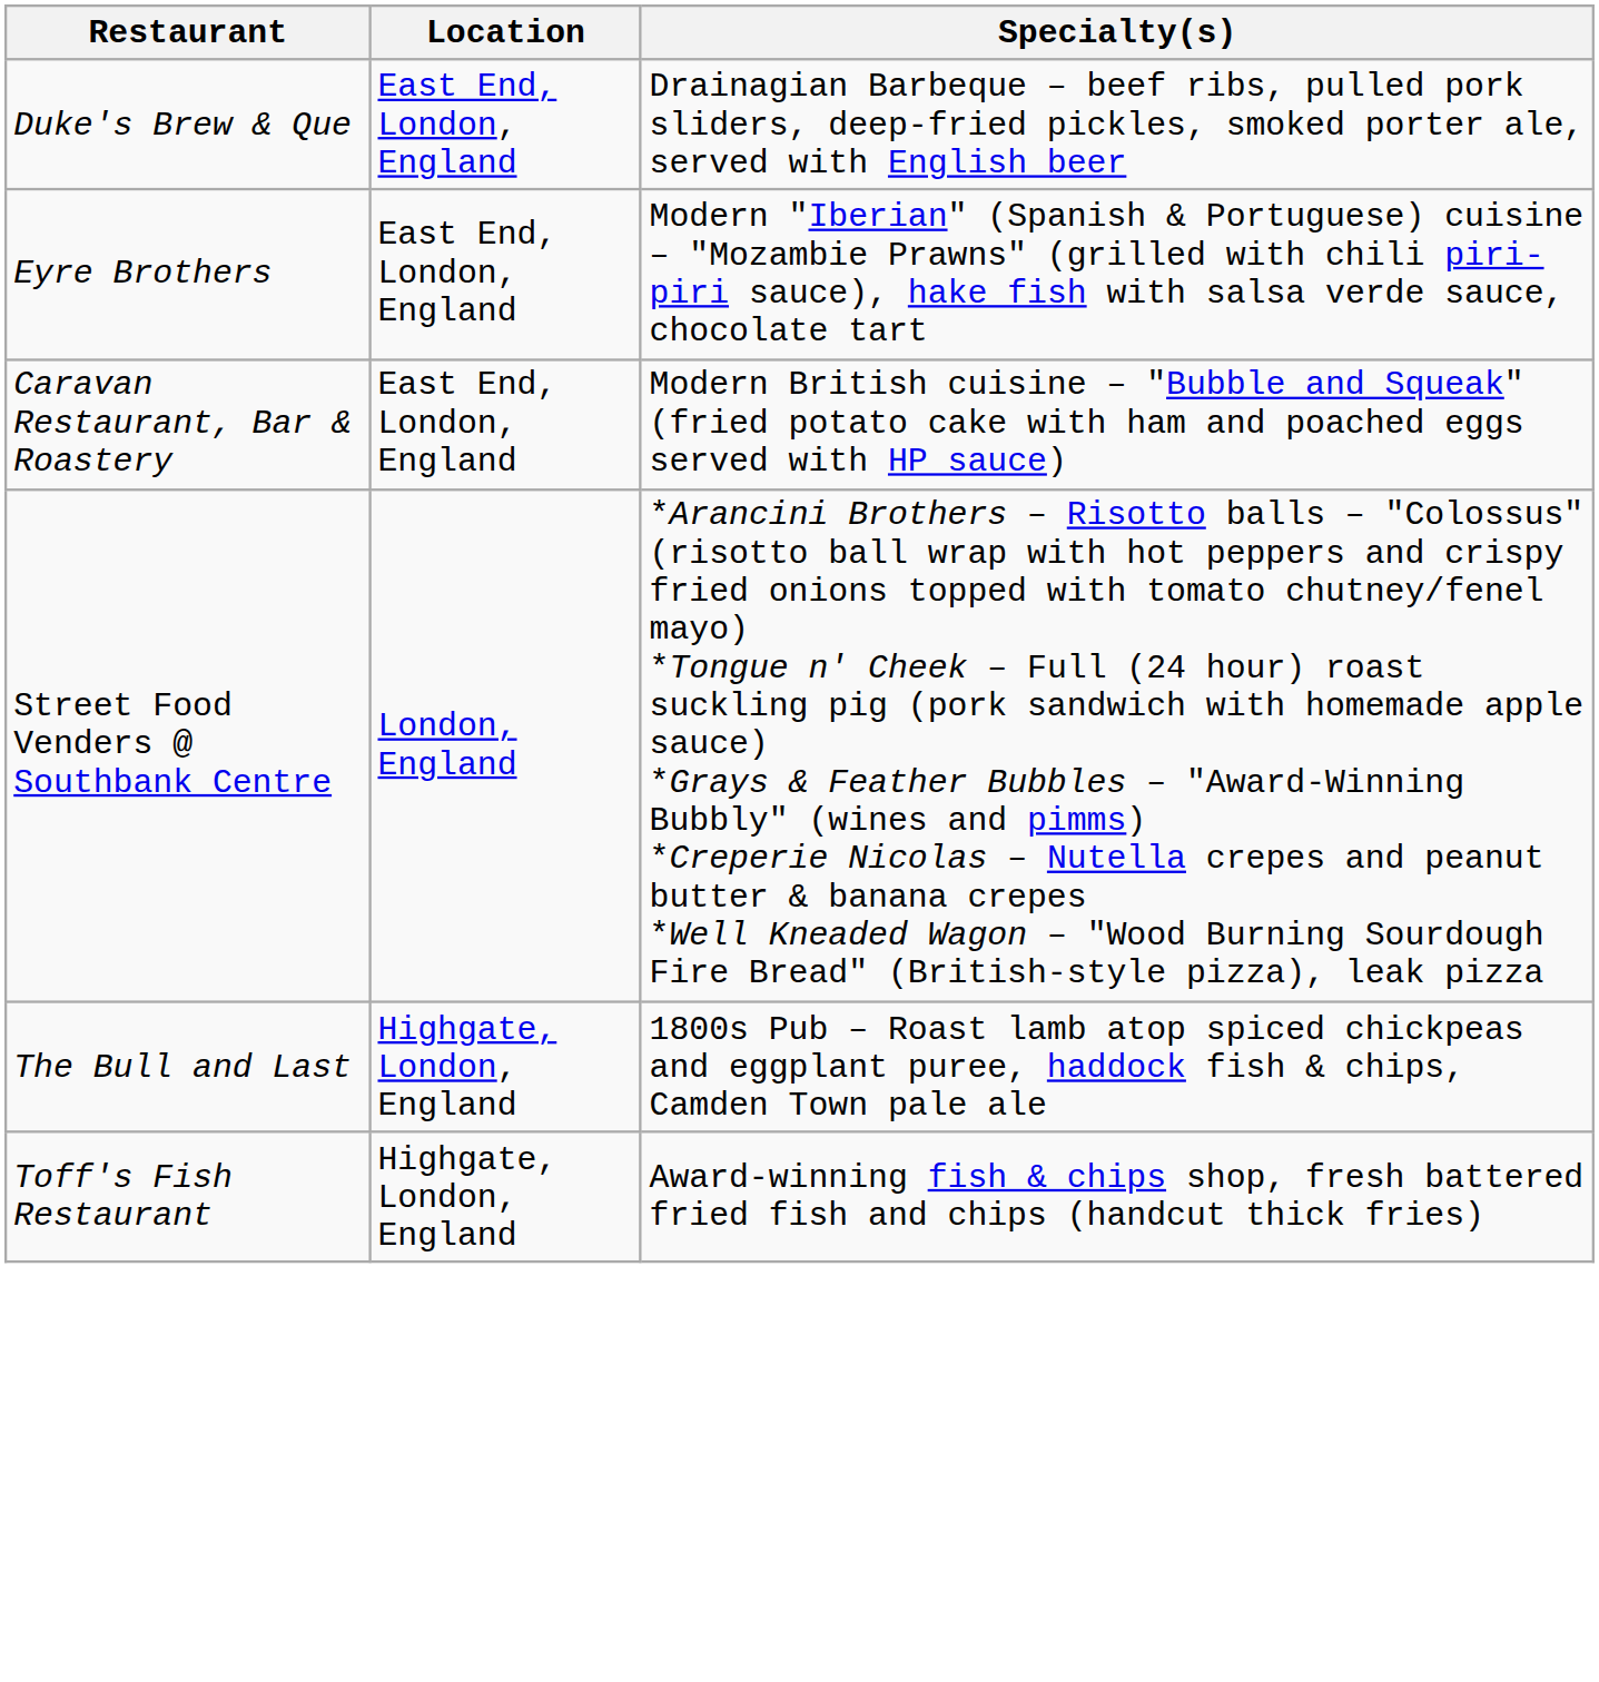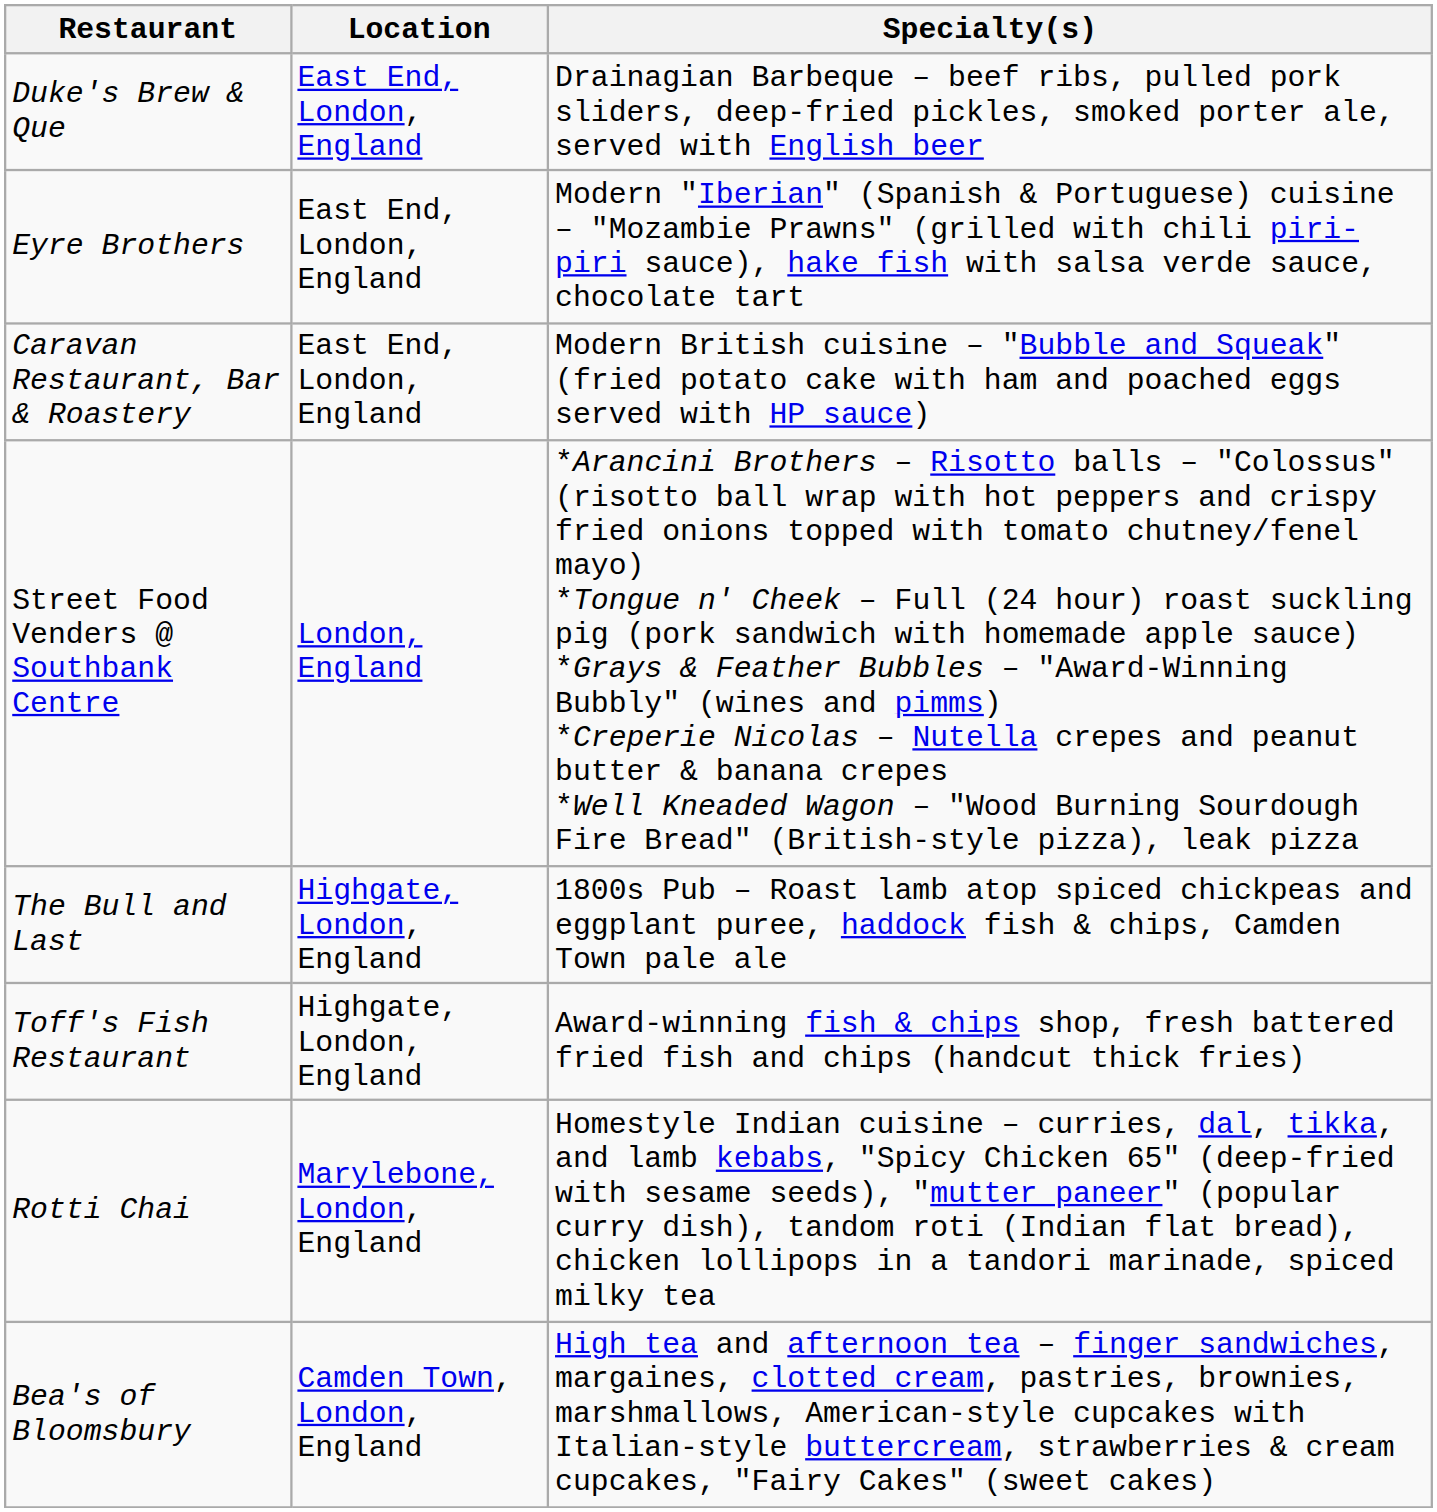+ row: Rotti Chai | Marylebone, London, England | Homestyle Indian cuisine – curries, dal, tikka, and lamb kebabs, "Spicy Chicken 65" (deep-fried with sesame seeds), "mutter paneer" (popular curry dish), tandom roti (Indian flat bread), chicken lollipops in a tandori marinade, spiced milky tea
+ row: Bea's of Bloomsbury | Camden Town, London, England | High tea and afternoon tea – finger sandwiches, margaines, clotted cream, pastries, brownies, marshmallows, American-style cupcakes with Italian-style buttercream, strawberries & cream cupcakes, "Fairy Cakes" (sweet cakes)
